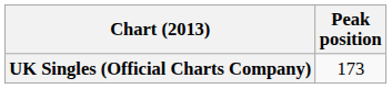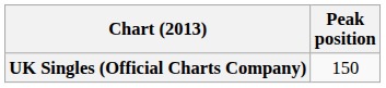UK Singles (Official Charts Company) | Peak position: 173 -> 150
